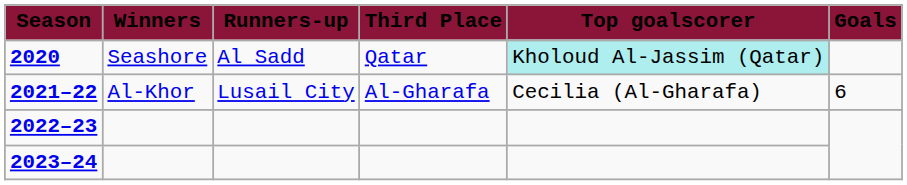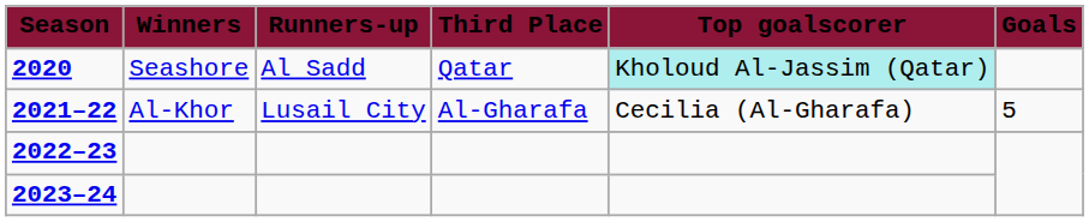2021–22 | Goals: 6 -> 5
